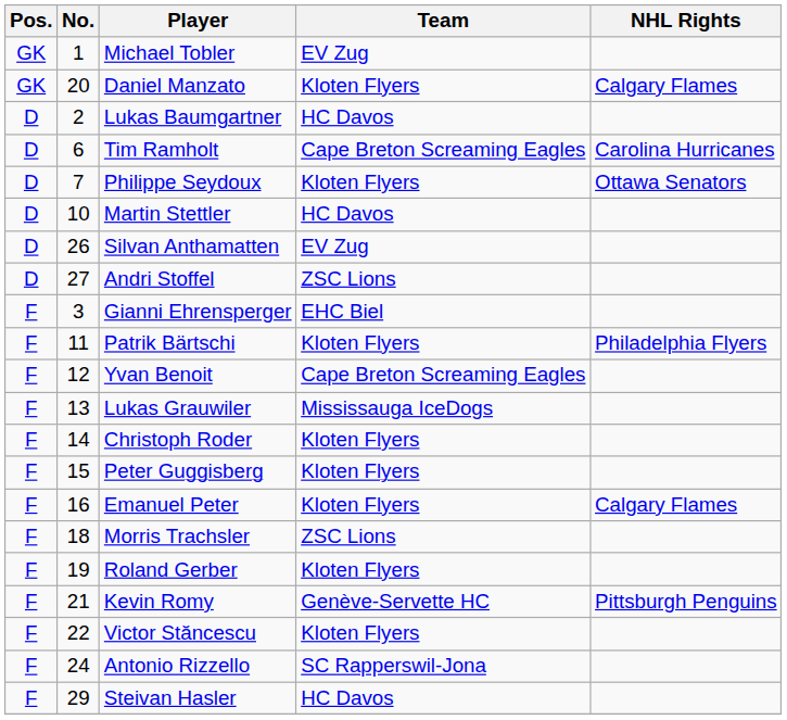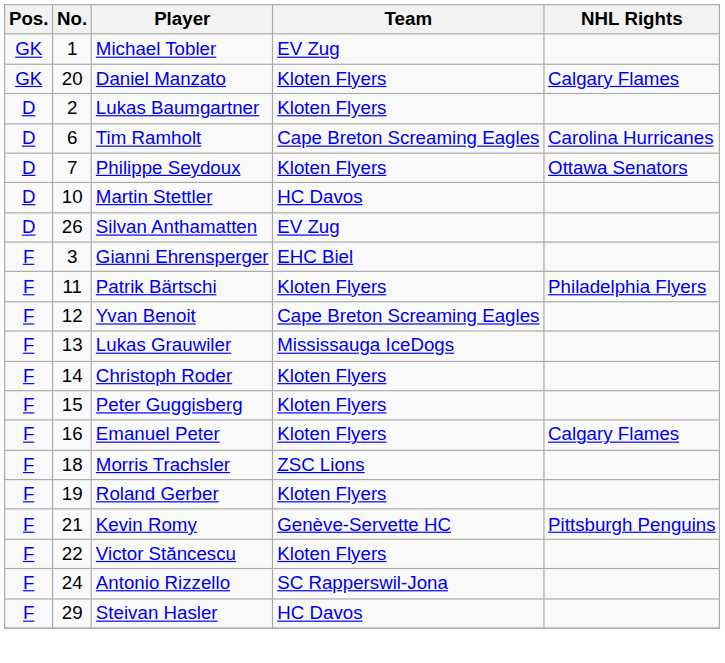Lukas Baumgartner | Team: HC Davos -> Kloten Flyers
- row: D | 27 | Andri Stoffel | ZSC Lions
